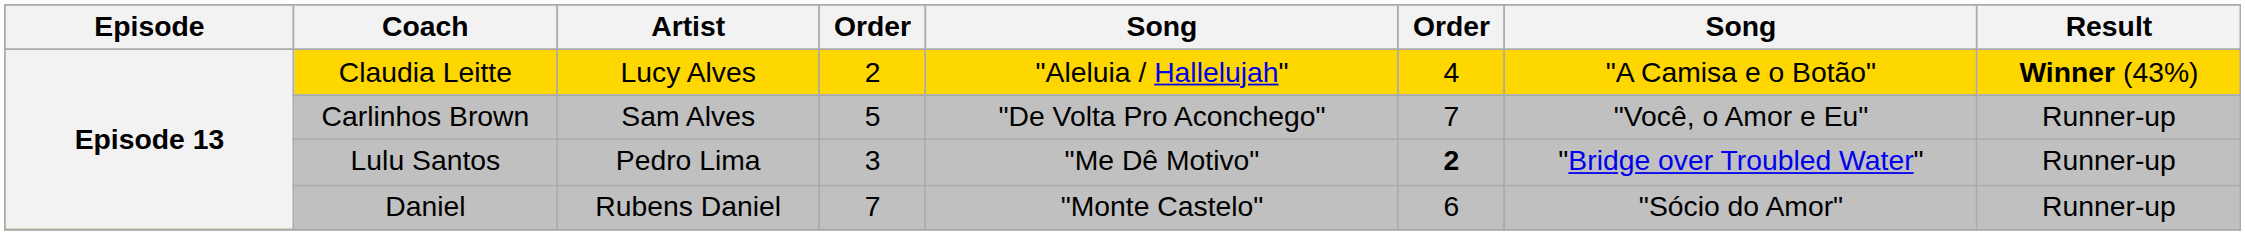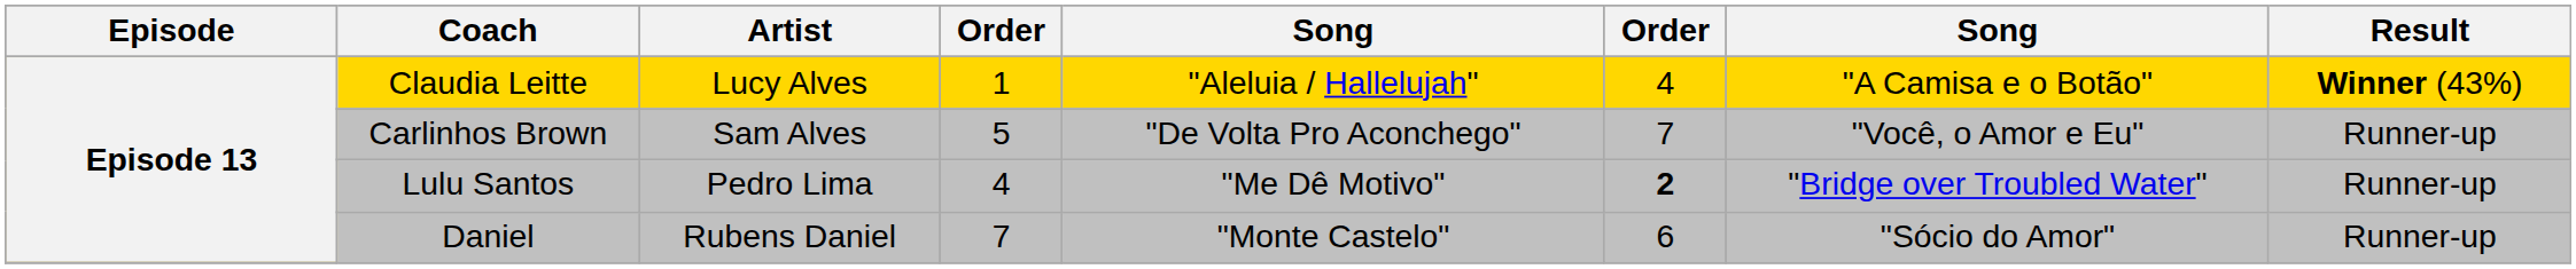Claudia Leitte | column 4: 2 -> 1
Lulu Santos | column 4: 3 -> 4
